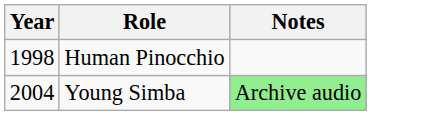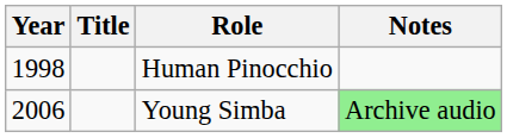+ column: Title
Young Simba | Year: 2004 -> 2006
